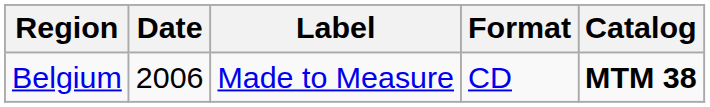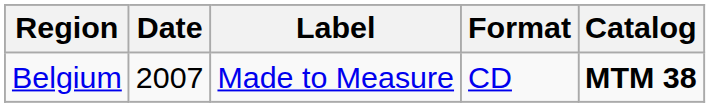Belgium | Date: 2006 -> 2007
